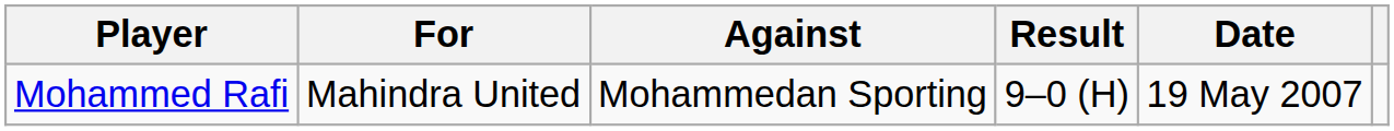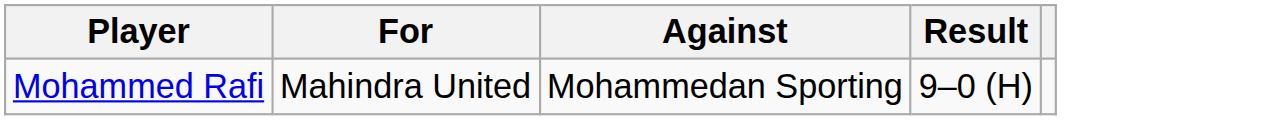- column: Date | 19 May 2007
